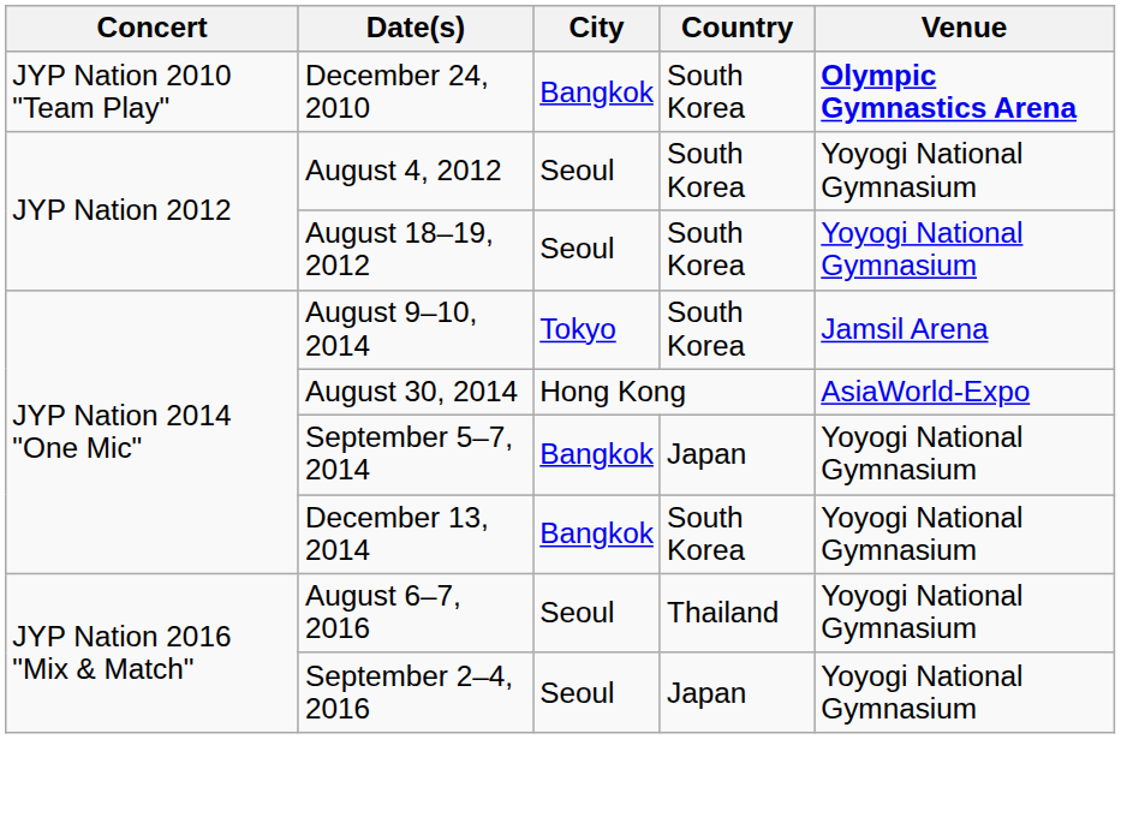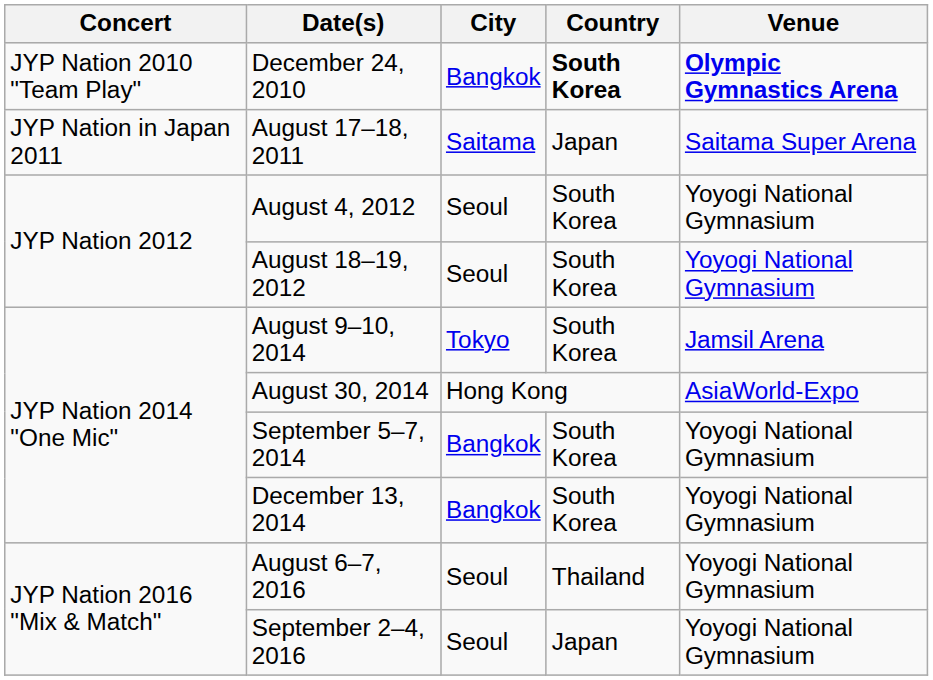December 24, 2010 | Country: normal -> bold
+ row: JYP Nation in Japan 2011 | August 17–18, 2011 | Saitama | Japan | Saitama Super Arena
September 5–7, 2014 | Country: Japan -> South Korea
